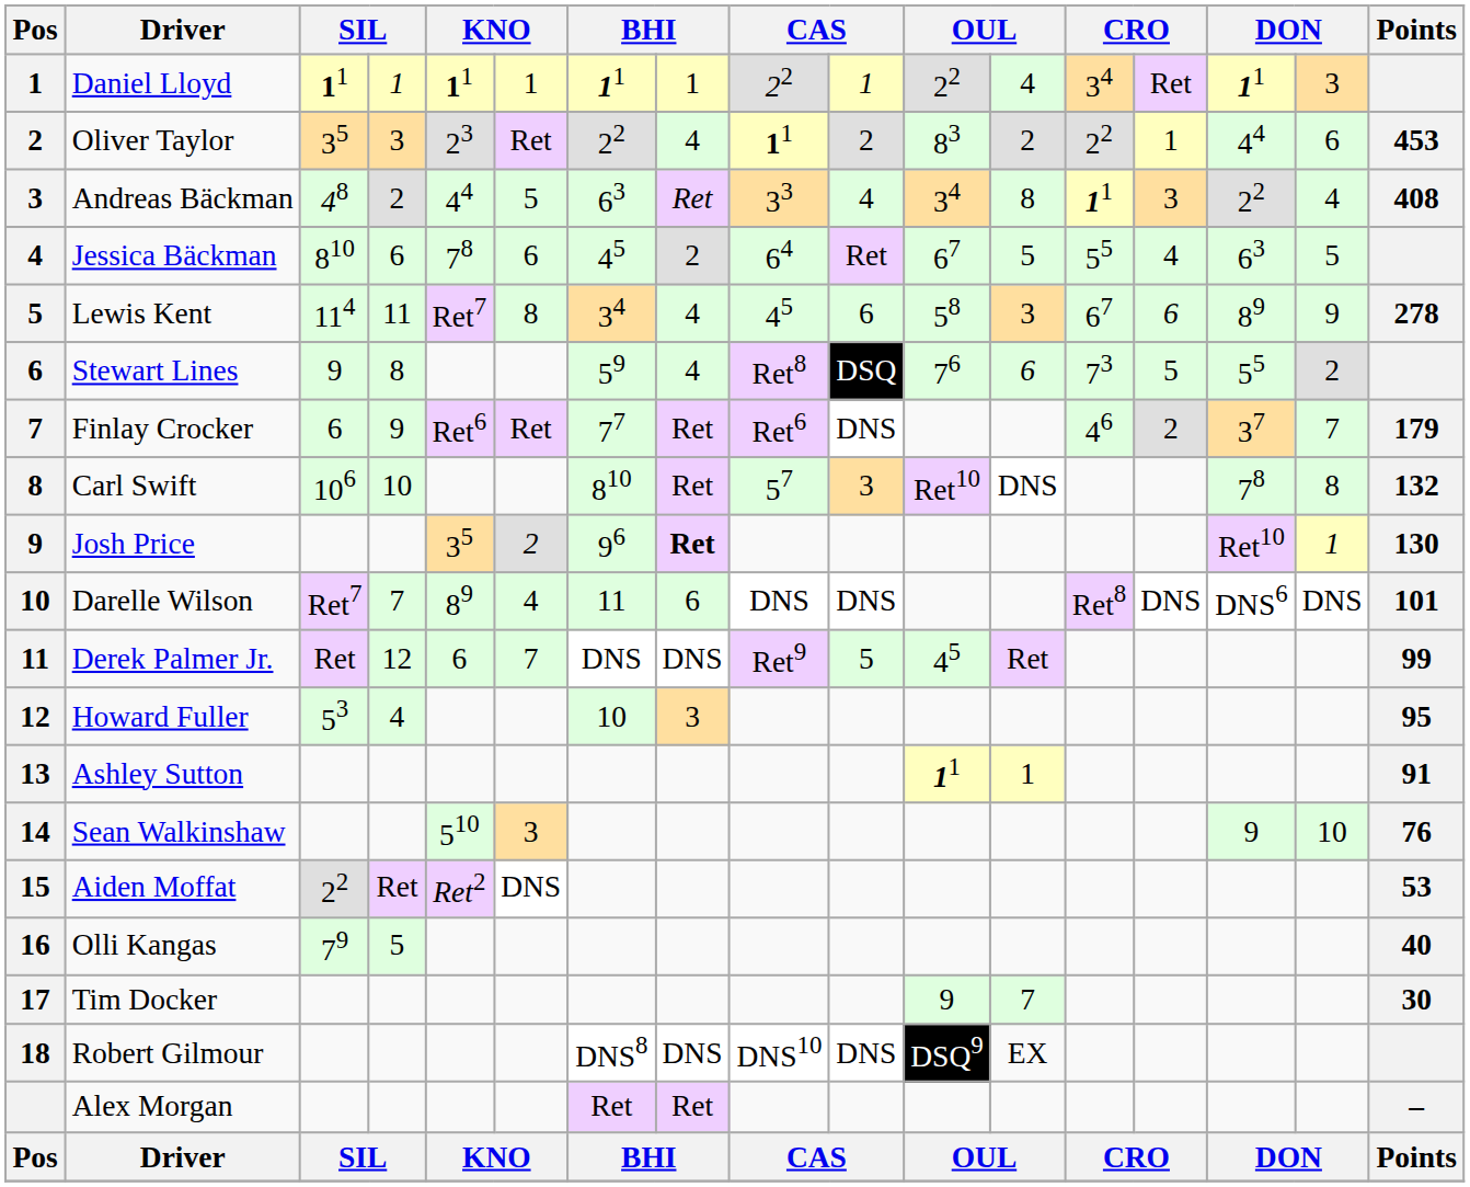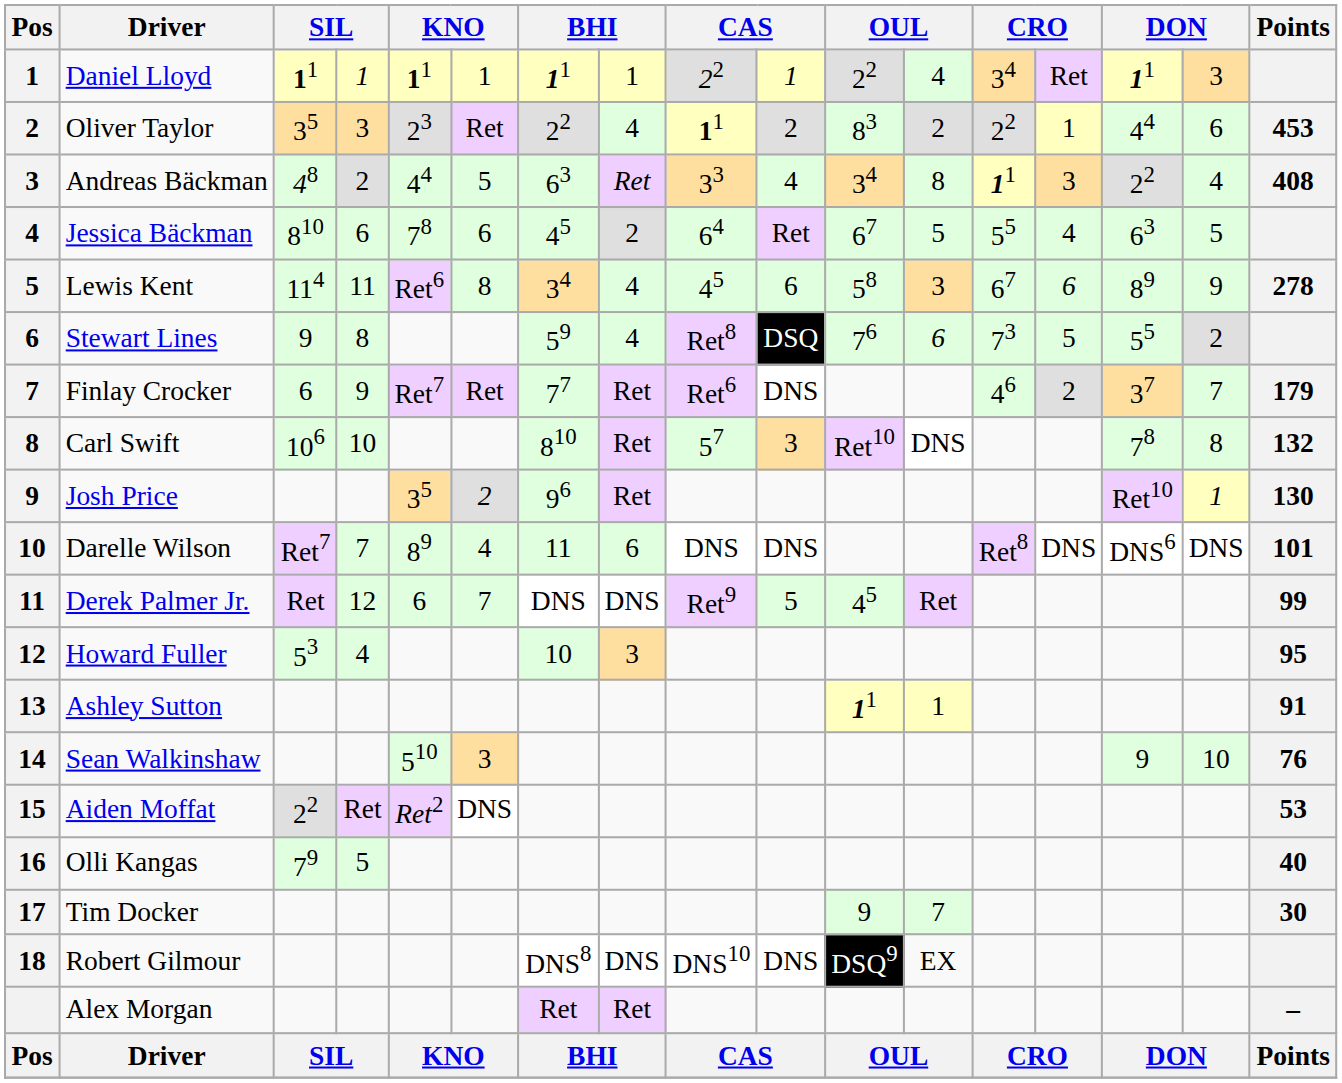Lewis Kent | column 5: Ret7 -> Ret6
Finlay Crocker | column 5: Ret6 -> Ret7
Josh Price | column 8: bold -> normal
